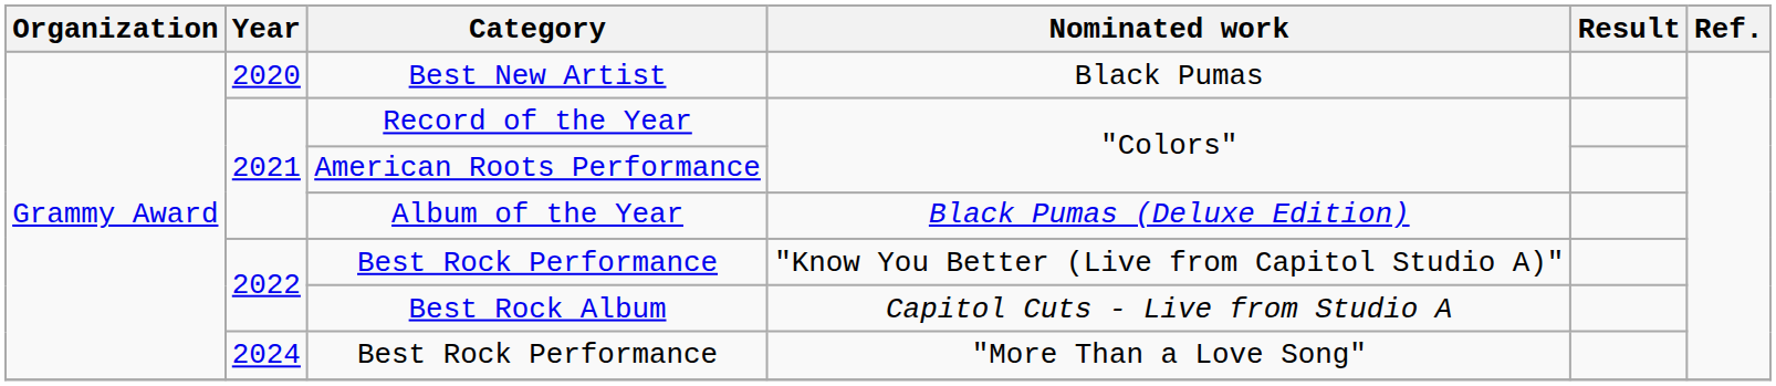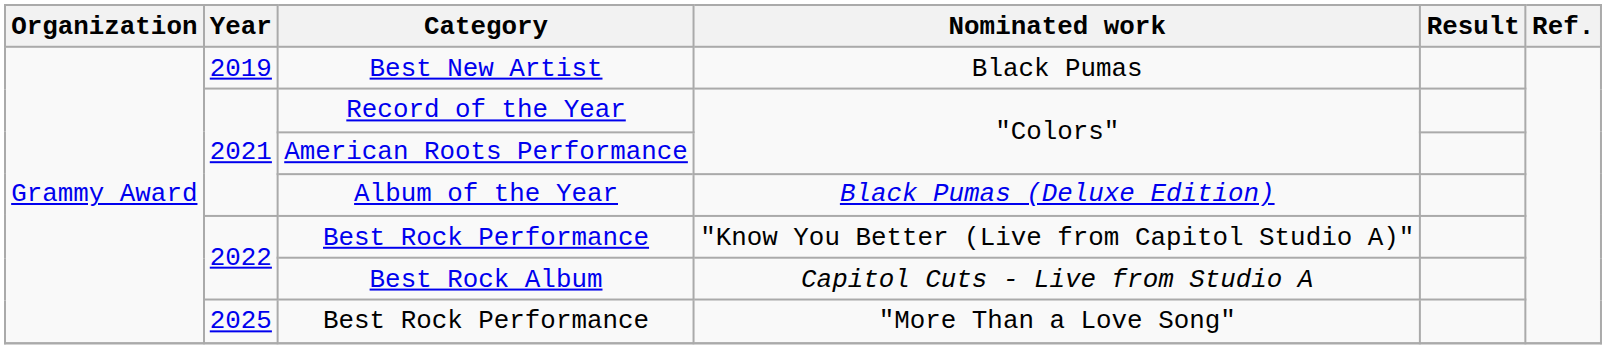Best New Artist | Year: 2020 -> 2019
Best Rock Performance / "More Than a Love Song" | Year: 2024 -> 2025
